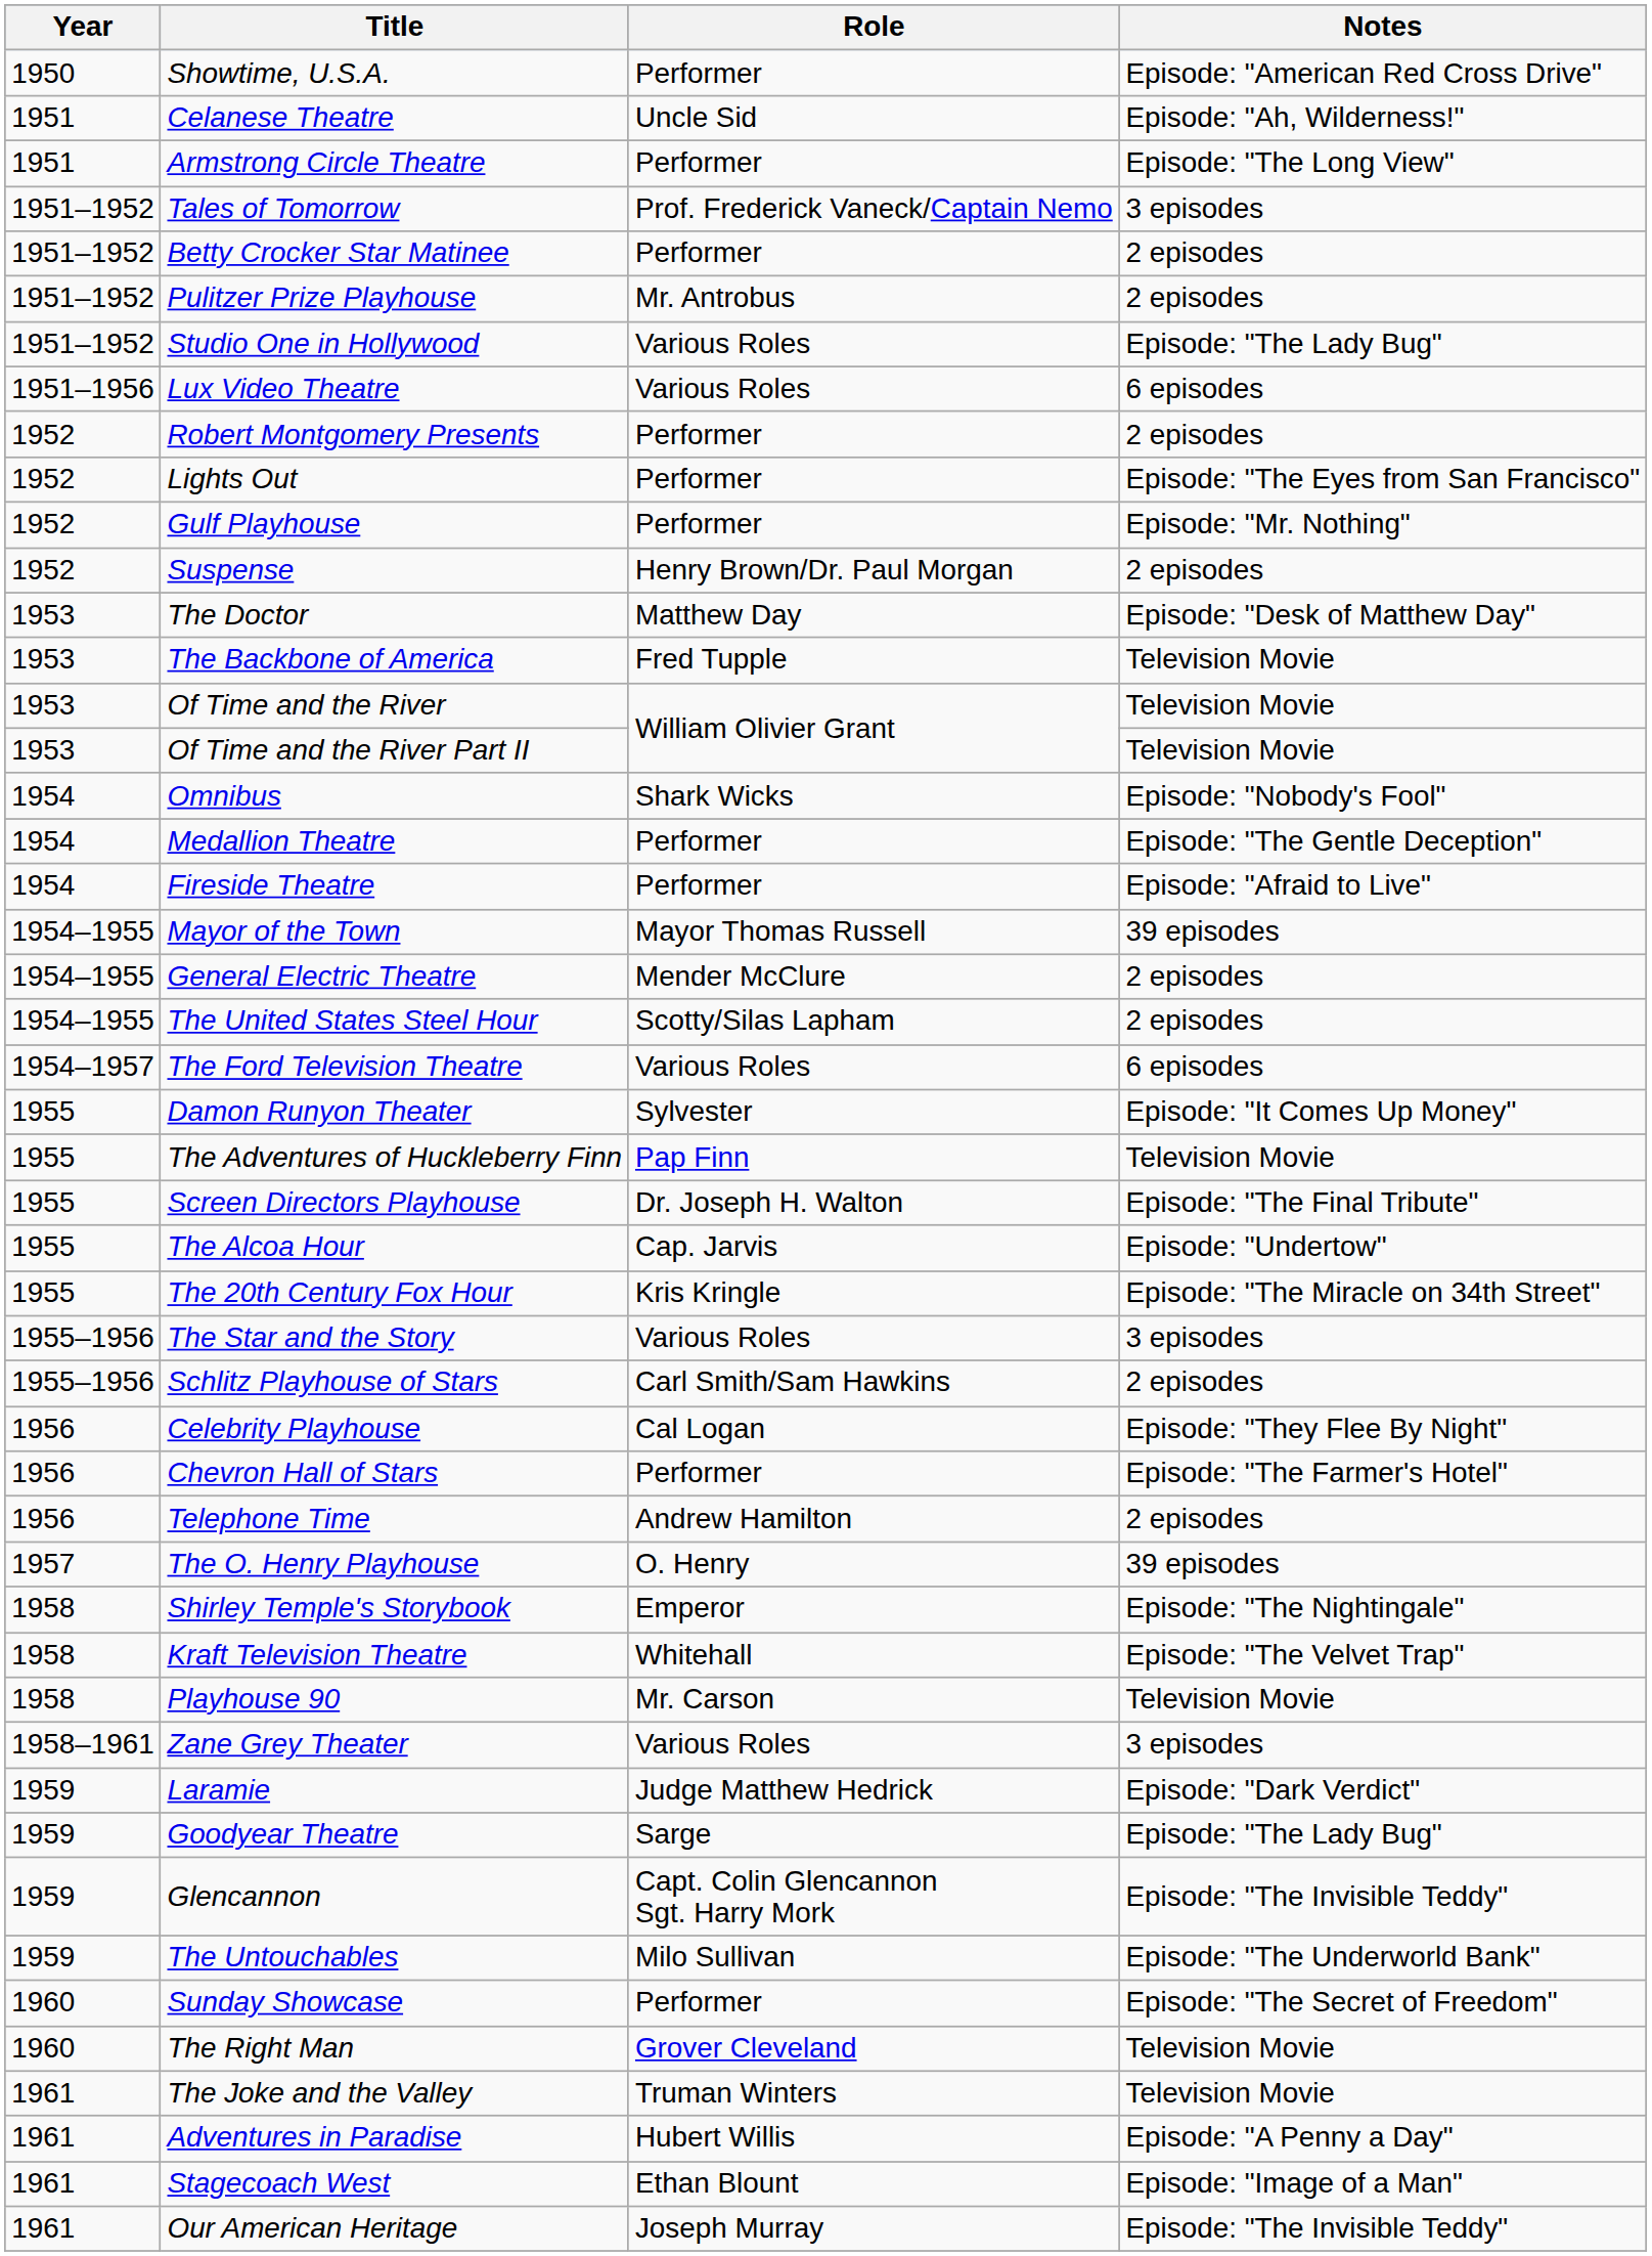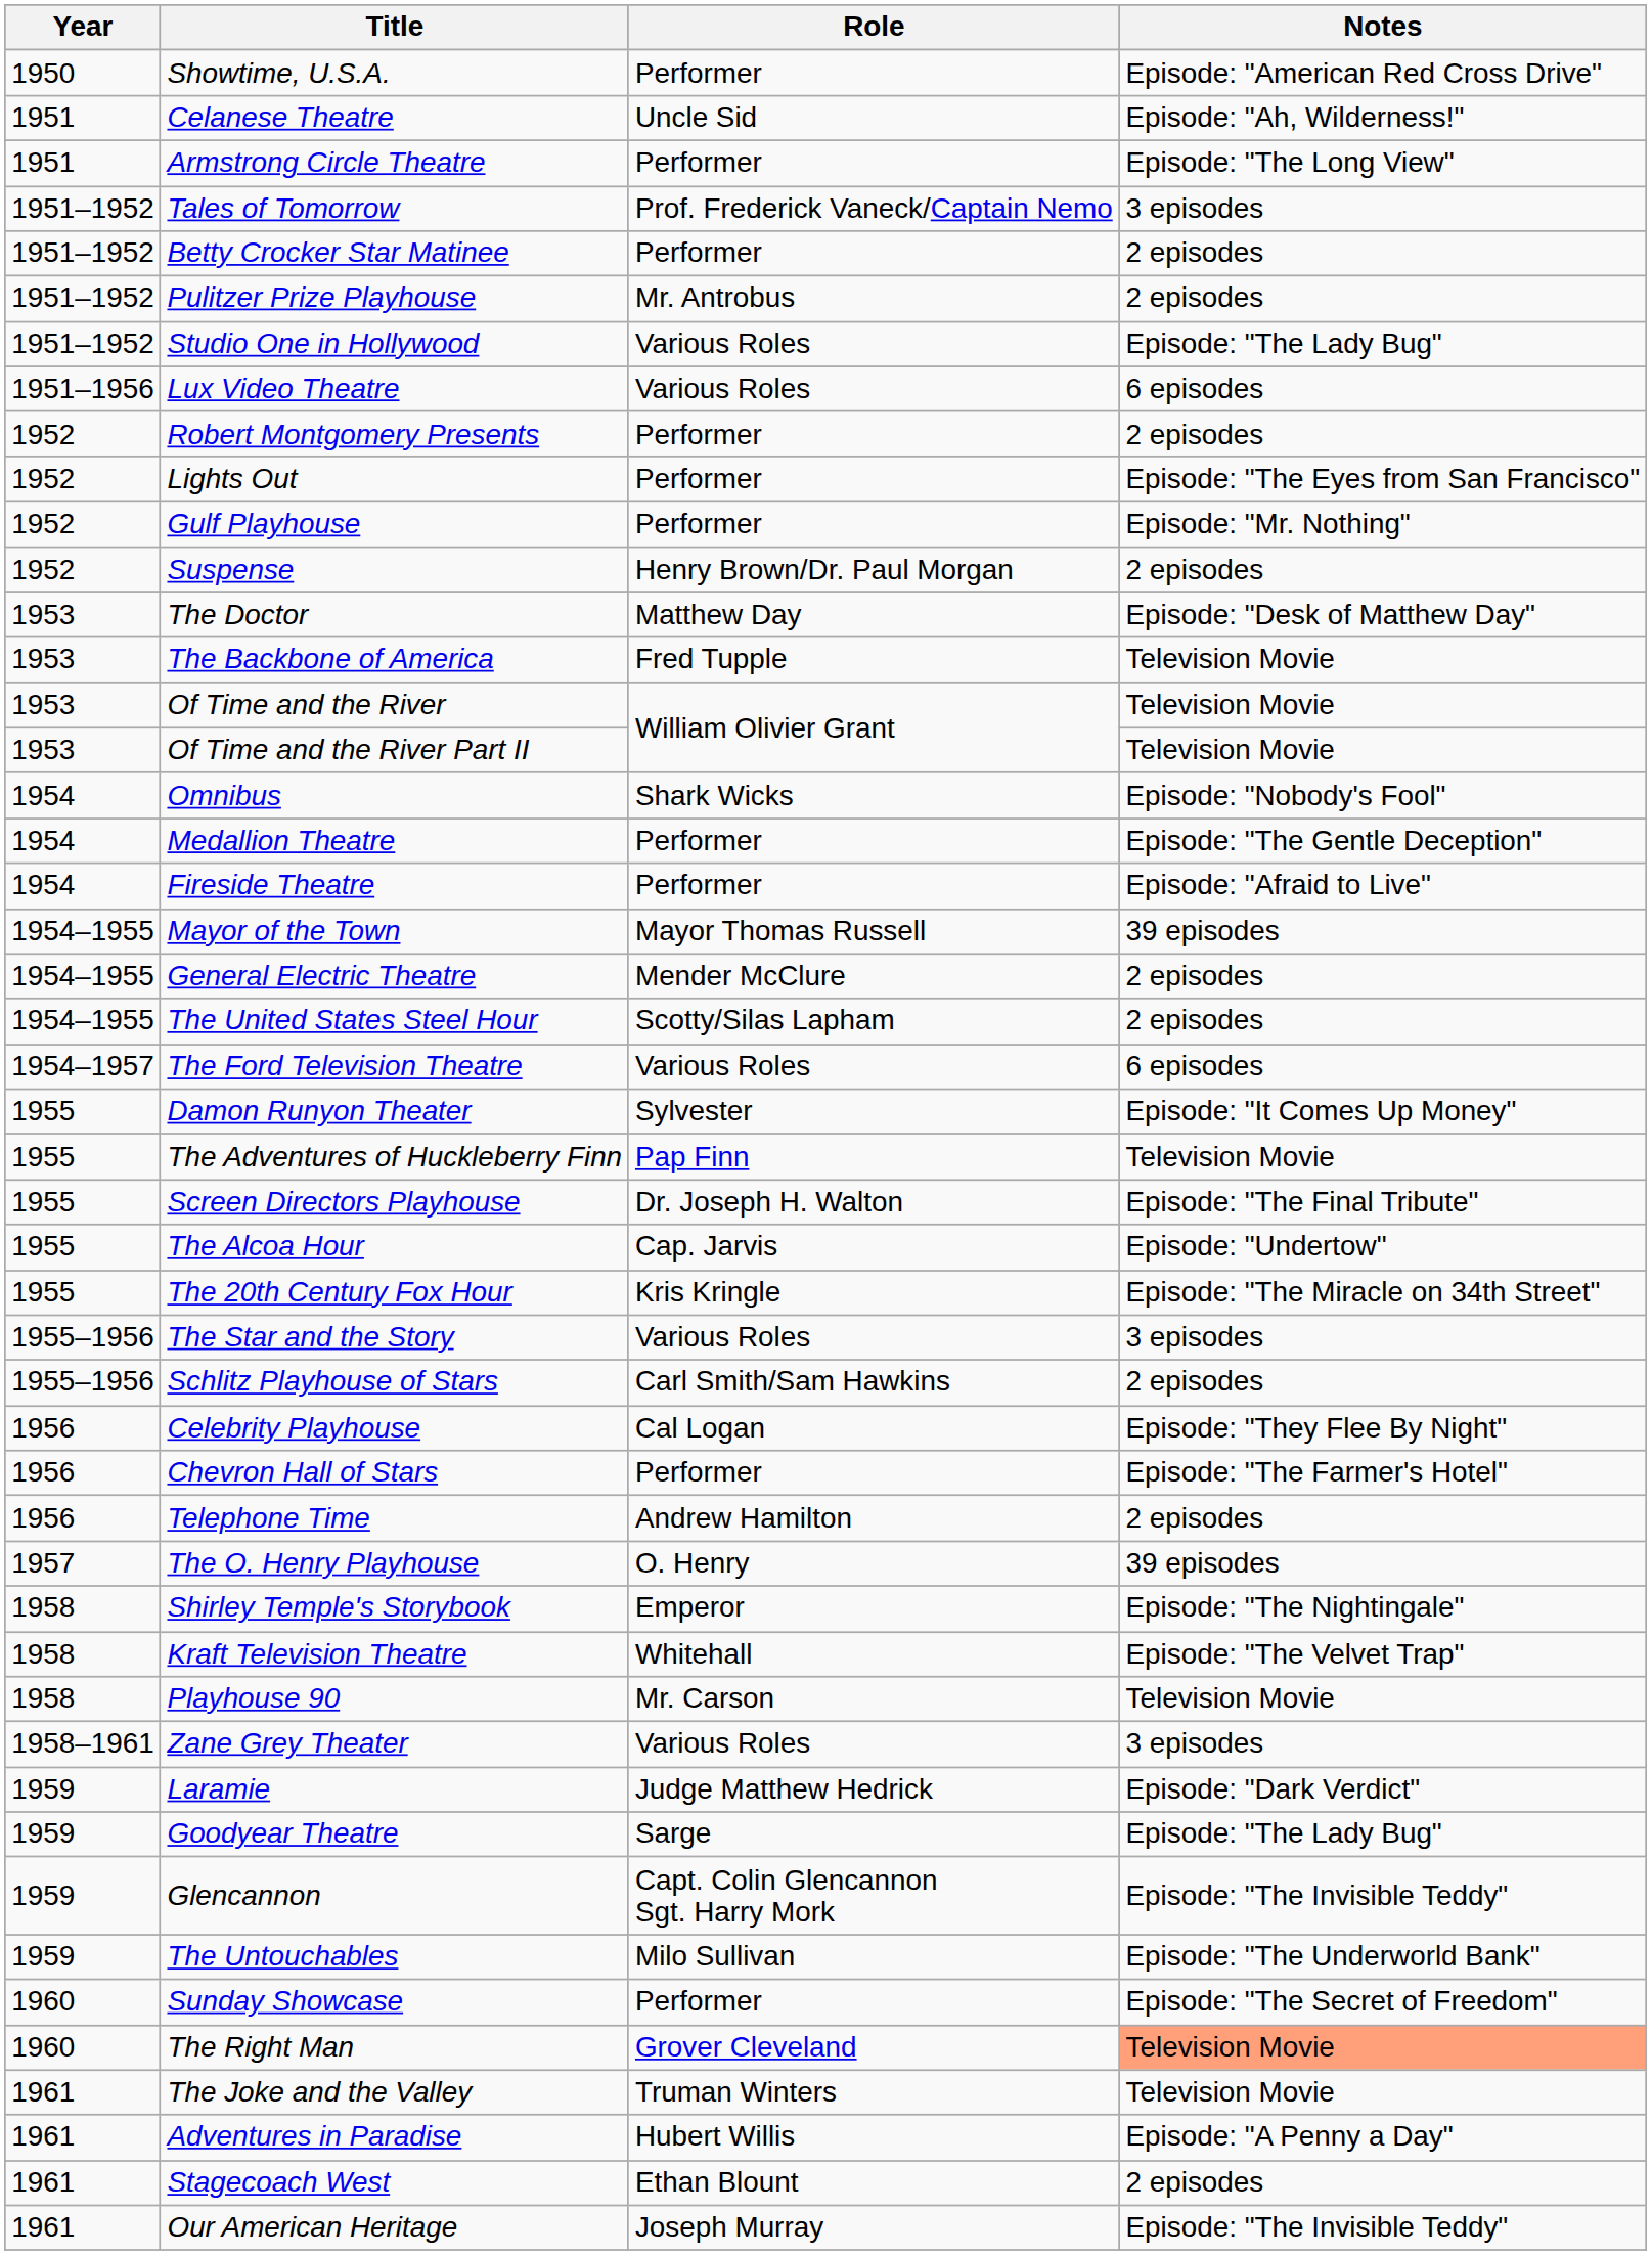The Right Man | Notes: no background -> lightsalmon background
Stagecoach West | Notes: Episode: "Image of a Man" -> 2 episodes
